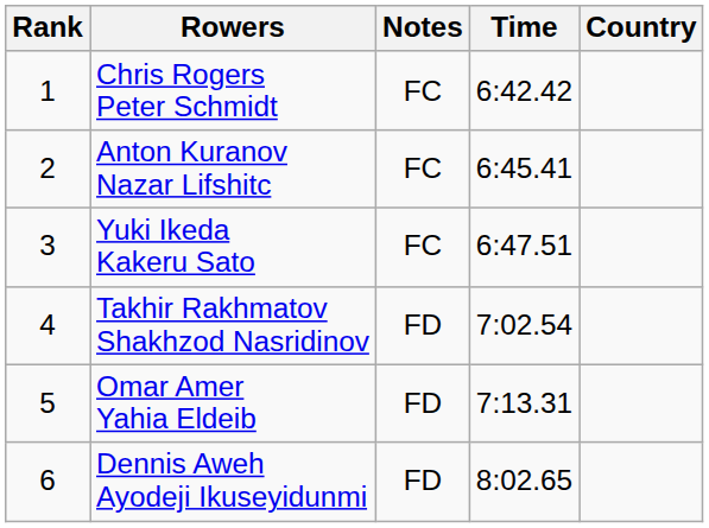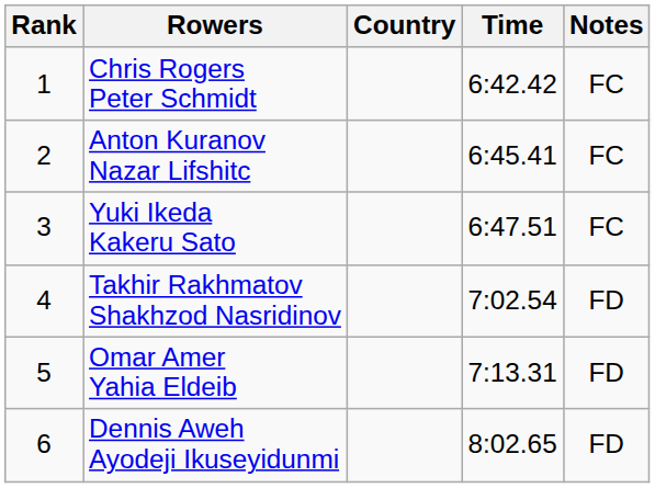columns swapped: Country <-> Notes
